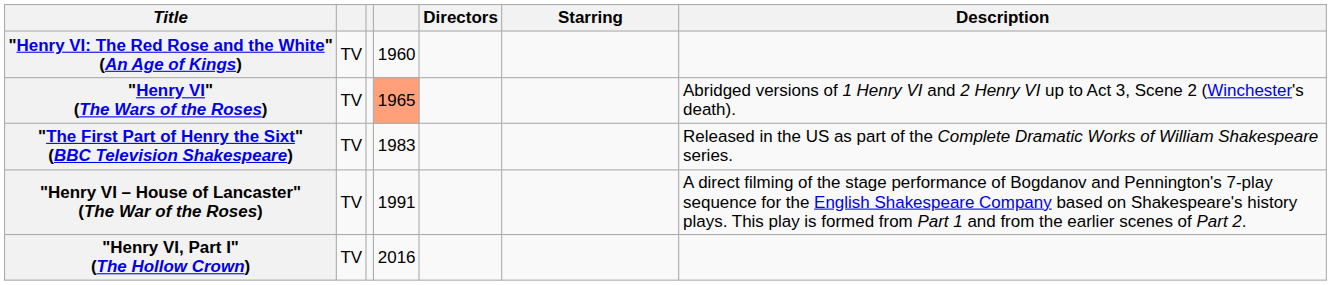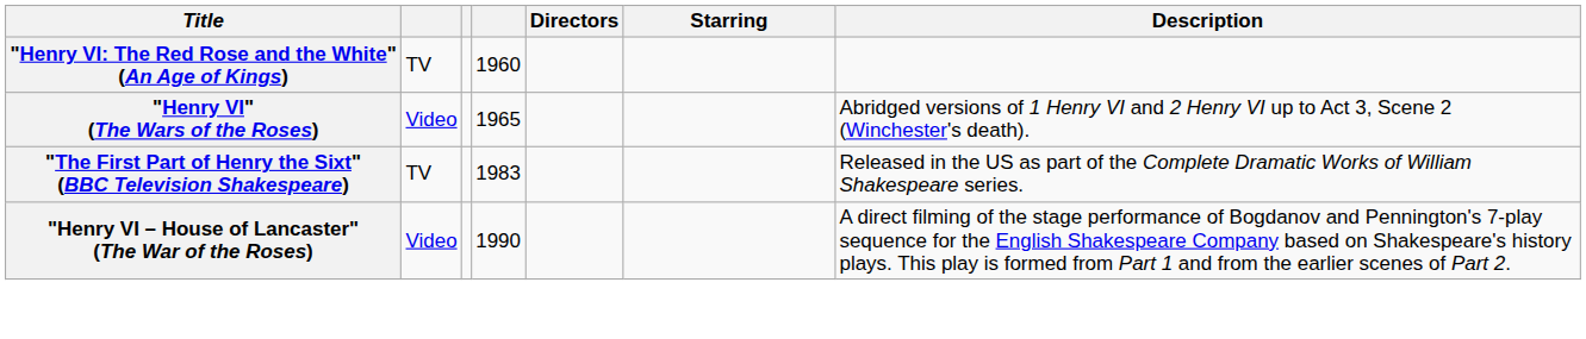"Henry VI" (The Wars of the Roses) | column 2: TV -> Video
"Henry VI" (The Wars of the Roses) | column 4: lightsalmon background -> no background
"Henry VI – House of Lancaster" (The War of the Roses) | column 2: TV -> Video
"Henry VI – House of Lancaster" (The War of the Roses) | column 4: 1991 -> 1990
- row: "Henry VI, Part I" (The Hollow Crown) | TV | 2016
